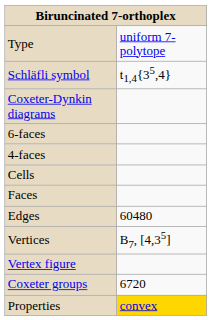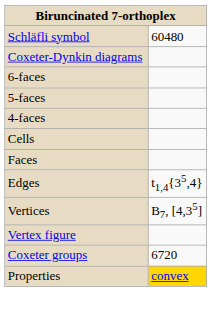- row: Type | uniform 7-polytope
Schläfli symbol | column 2: t1,4{35,4} -> 60480
+ row: 5-faces
Edges | column 2: 60480 -> t1,4{35,4}
